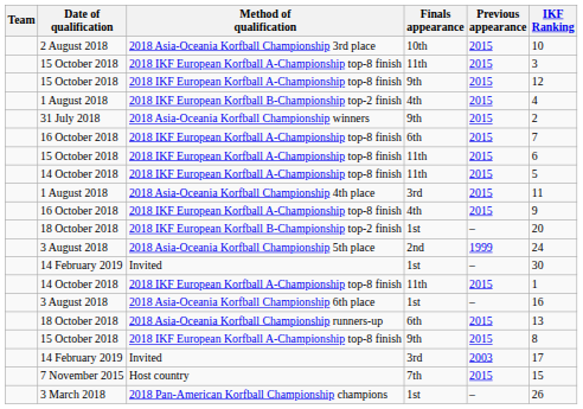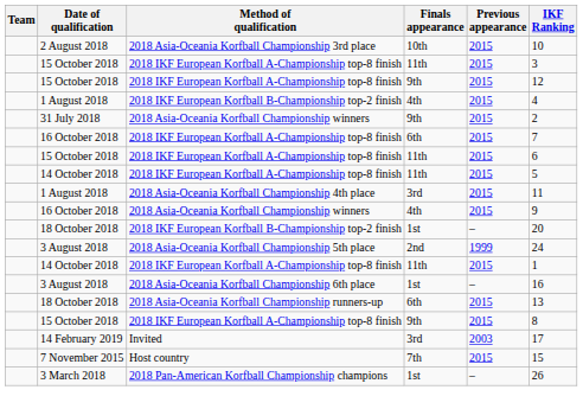16 October 2018 / 4th | Method of qualification: 2018 IKF European Korfball A-Championship top-8 finish -> 2018 Asia-Oceania Korfball Championship winners
- row: 14 February 2019 | Invited | 1st | – | 30
